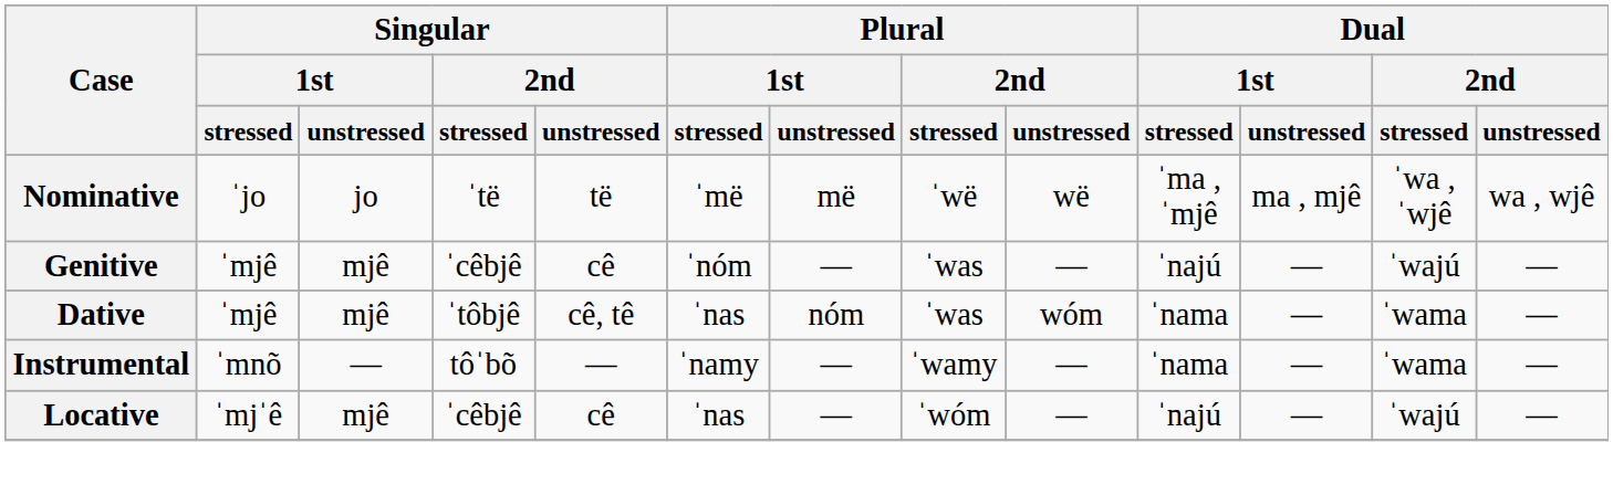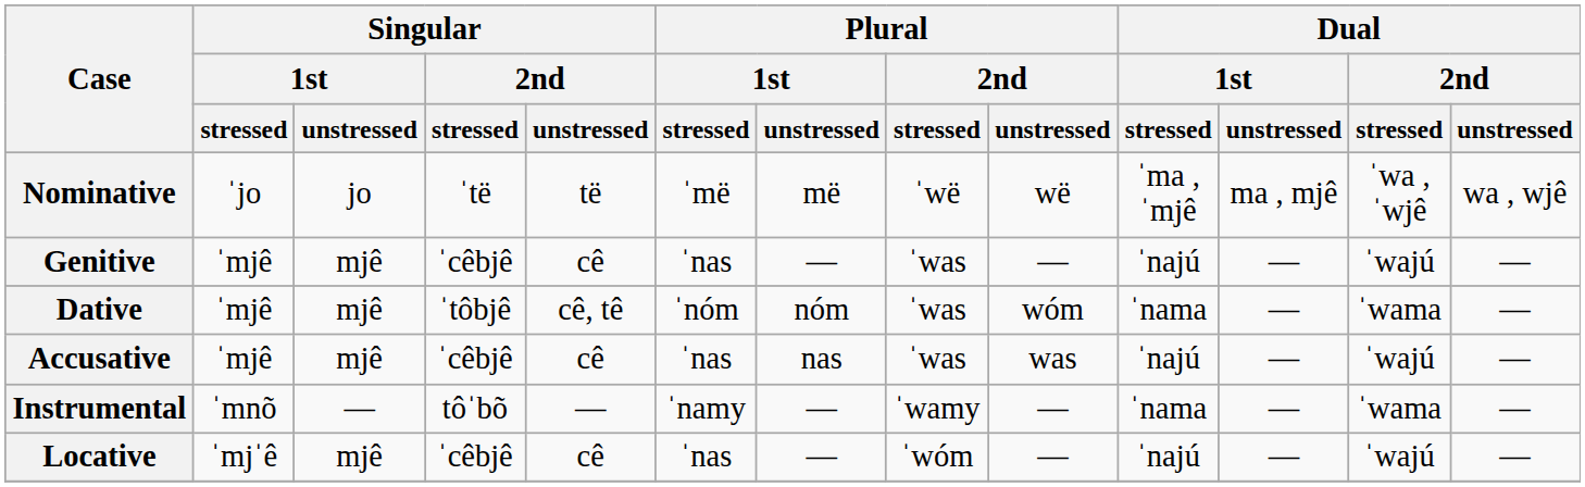Genitive | Plural / 1st / stressed: ˈnóm -> ˈnas
Dative | Plural / 1st / stressed: ˈnas -> ˈnóm
+ row: Accusative | ˈmjê | mjê | ˈcêbjê | cê | ˈnas | nas | ˈwas | was | ˈnajú | — | ˈwajú | —
